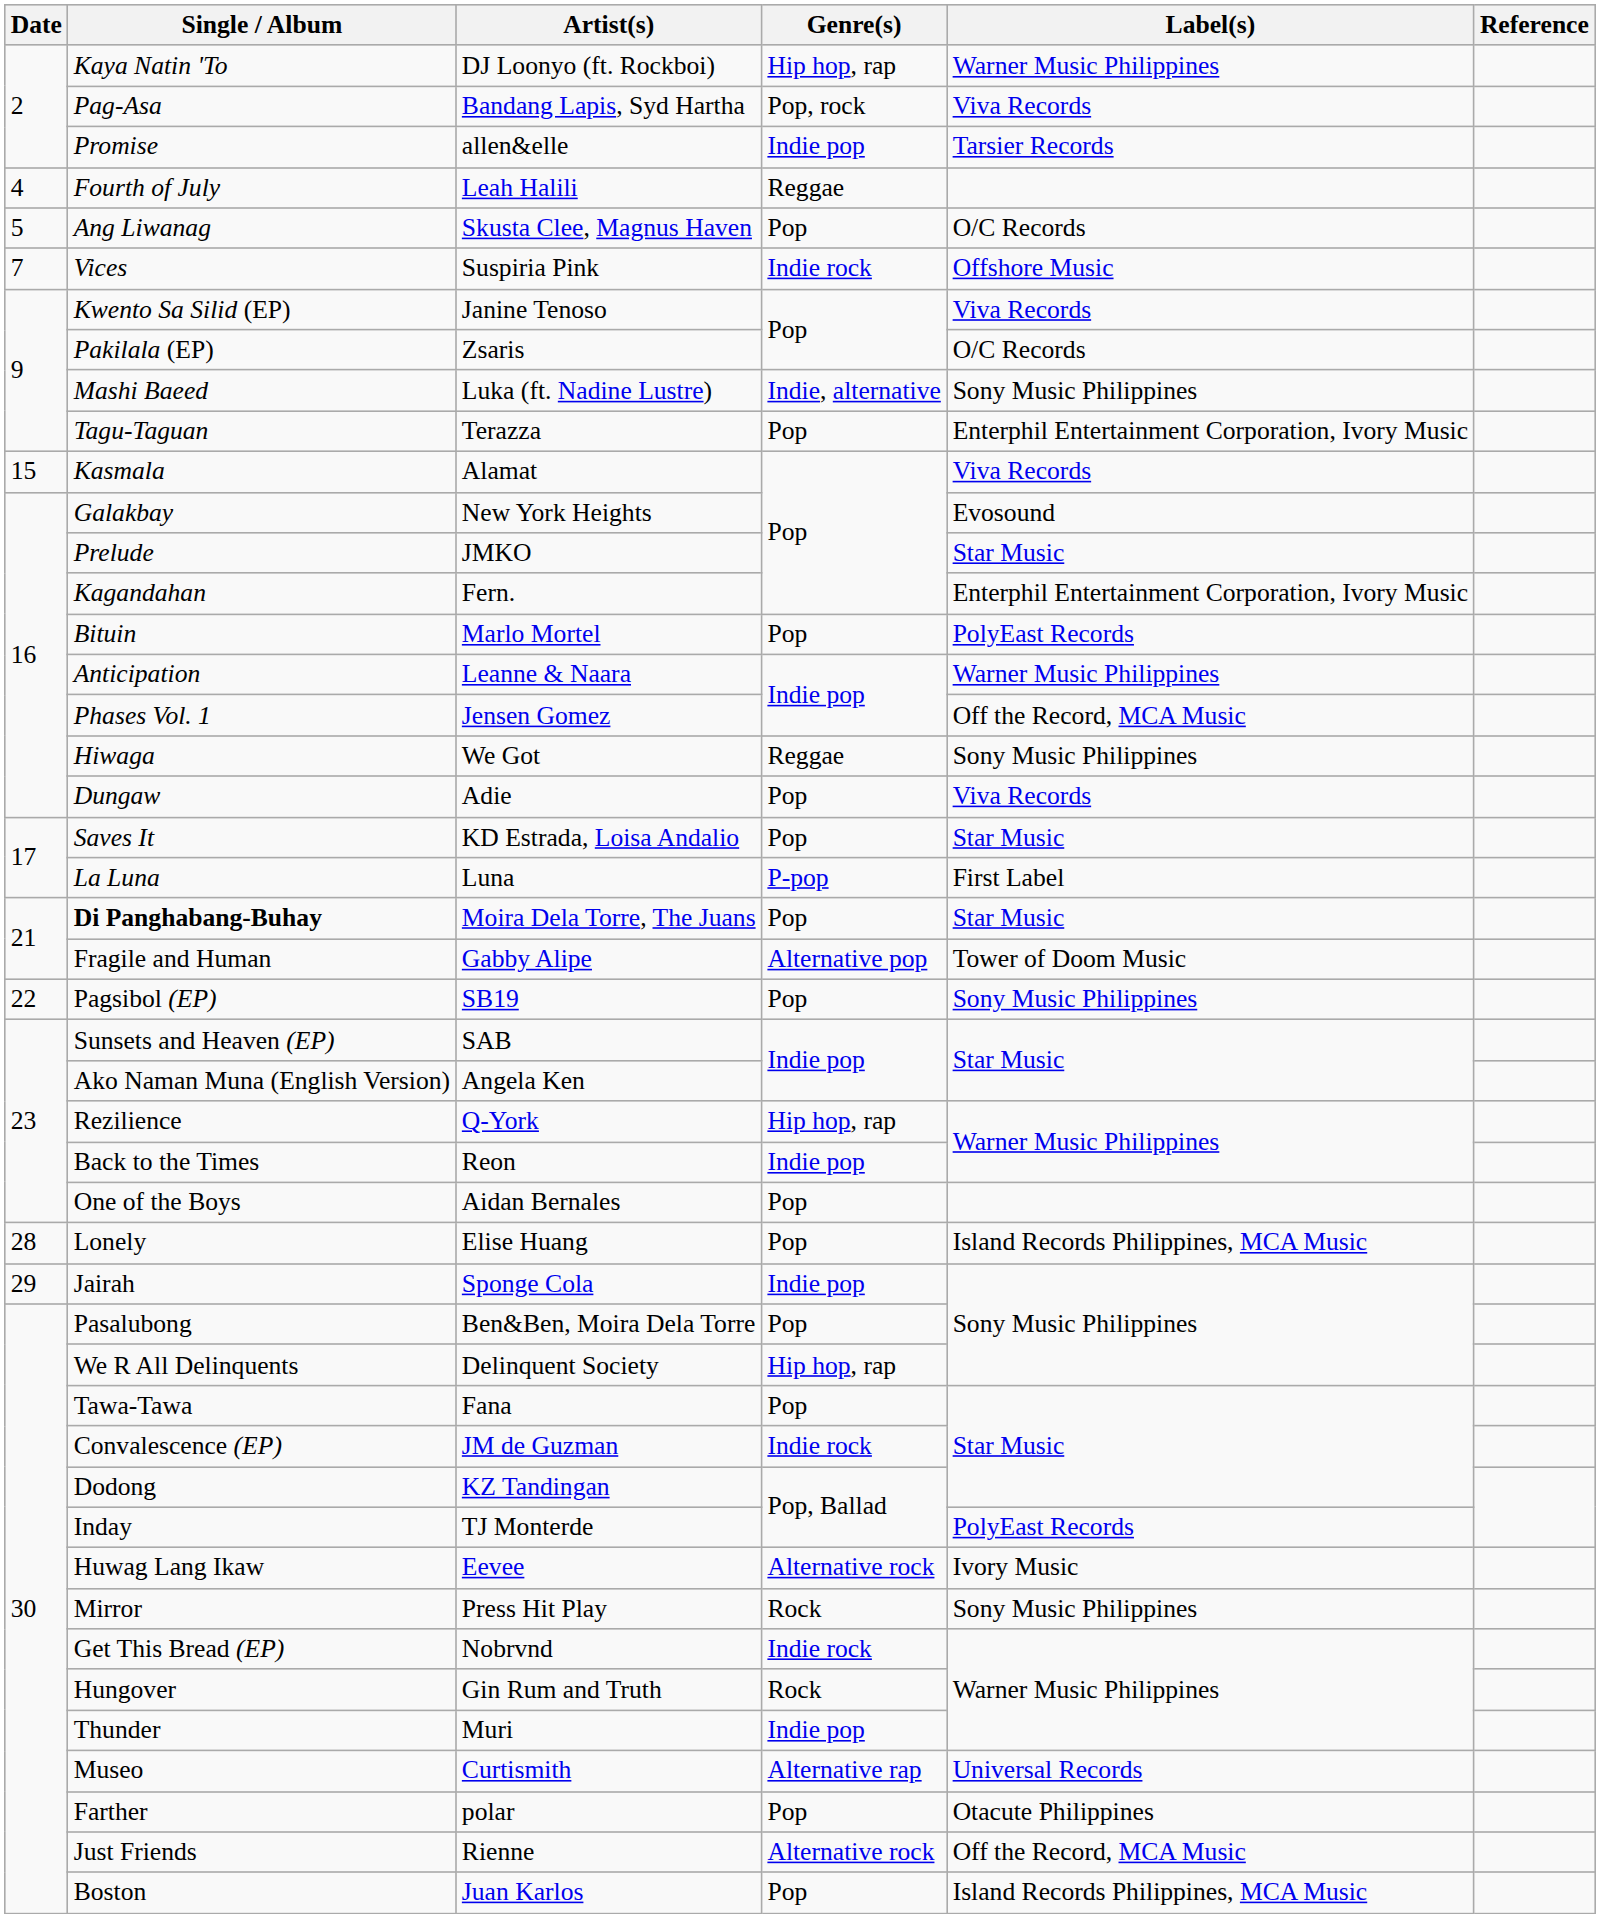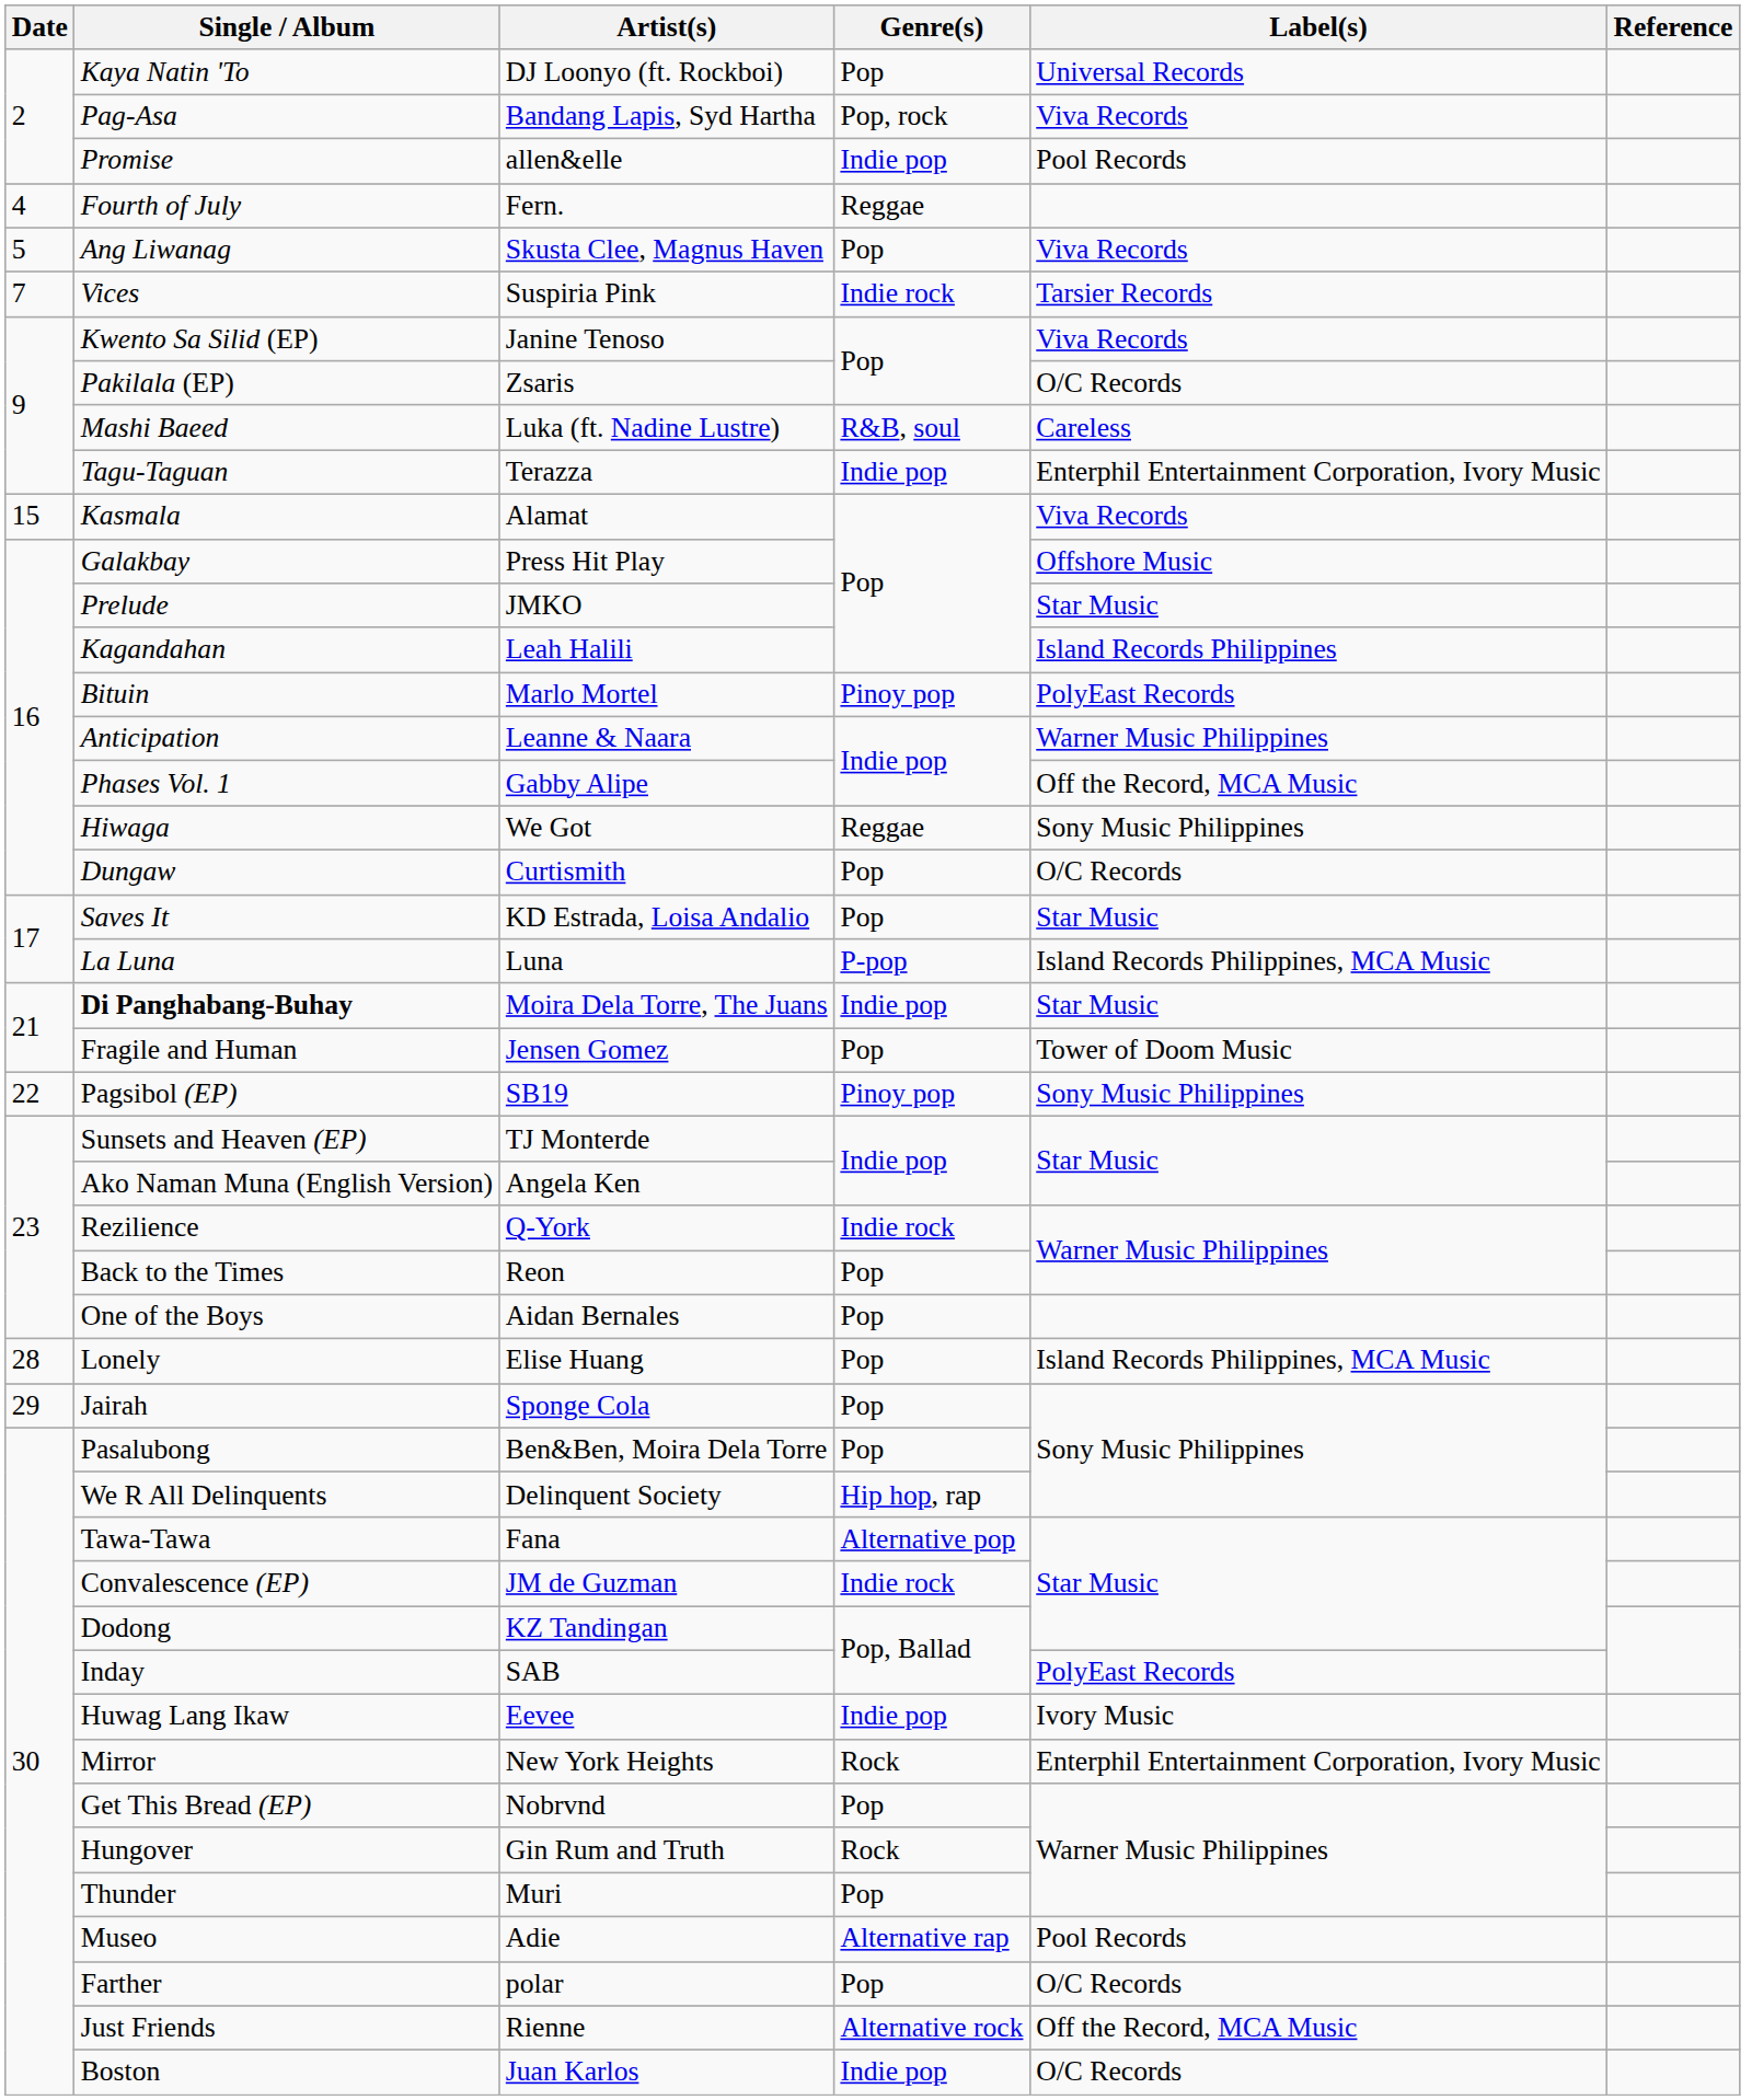Kaya Natin 'To | Genre(s): Hip hop, rap -> Pop
Kaya Natin 'To | Label(s): Warner Music Philippines -> Universal Records
Promise | Label(s): Tarsier Records -> Pool Records
Fourth of July | Artist(s): Leah Halili -> Fern.
Ang Liwanag | Label(s): O/C Records -> Viva Records
Vices | Label(s): Offshore Music -> Tarsier Records
Mashi Baeed | Genre(s): Indie, alternative -> R&B, soul
Mashi Baeed | Label(s): Sony Music Philippines -> Careless
Tagu-Taguan | Genre(s): Pop -> Indie pop
Galakbay | Artist(s): New York Heights -> Press Hit Play
Galakbay | Label(s): Evosound -> Offshore Music
Kagandahan | Artist(s): Fern. -> Leah Halili
Kagandahan | Label(s): Enterphil Entertainment Corporation, Ivory Music -> Island Records Philippines
Bituin | Genre(s): Pop -> Pinoy pop
Phases Vol. 1 | Artist(s): Jensen Gomez -> Gabby Alipe
Dungaw | Artist(s): Adie -> Curtismith
Dungaw | Label(s): Viva Records -> O/C Records
La Luna | Label(s): First Label -> Island Records Philippines, MCA Music
Di Panghabang-Buhay | Genre(s): Pop -> Indie pop
Fragile and Human | Artist(s): Gabby Alipe -> Jensen Gomez
Fragile and Human | Genre(s): Alternative pop -> Pop
Pagsibol (EP) | Genre(s): Pop -> Pinoy pop
Sunsets and Heaven (EP) | Artist(s): SAB -> TJ Monterde
Rezilience | Genre(s): Hip hop, rap -> Indie rock
Back to the Times | Genre(s): Indie pop -> Pop
Jairah | Genre(s): Indie pop -> Pop
Tawa-Tawa | Genre(s): Pop -> Alternative pop
Inday | Artist(s): TJ Monterde -> SAB
Huwag Lang Ikaw | Genre(s): Alternative rock -> Indie pop
Mirror | Artist(s): Press Hit Play -> New York Heights
Mirror | Label(s): Sony Music Philippines -> Enterphil Entertainment Corporation, Ivory Music
Get This Bread (EP) | Genre(s): Indie rock -> Pop
Thunder | Genre(s): Indie pop -> Pop
Museo | Artist(s): Curtismith -> Adie
Museo | Label(s): Universal Records -> Pool Records
Farther | Label(s): Otacute Philippines -> O/C Records
Boston | Genre(s): Pop -> Indie pop
Boston | Label(s): Island Records Philippines, MCA Music -> O/C Records
